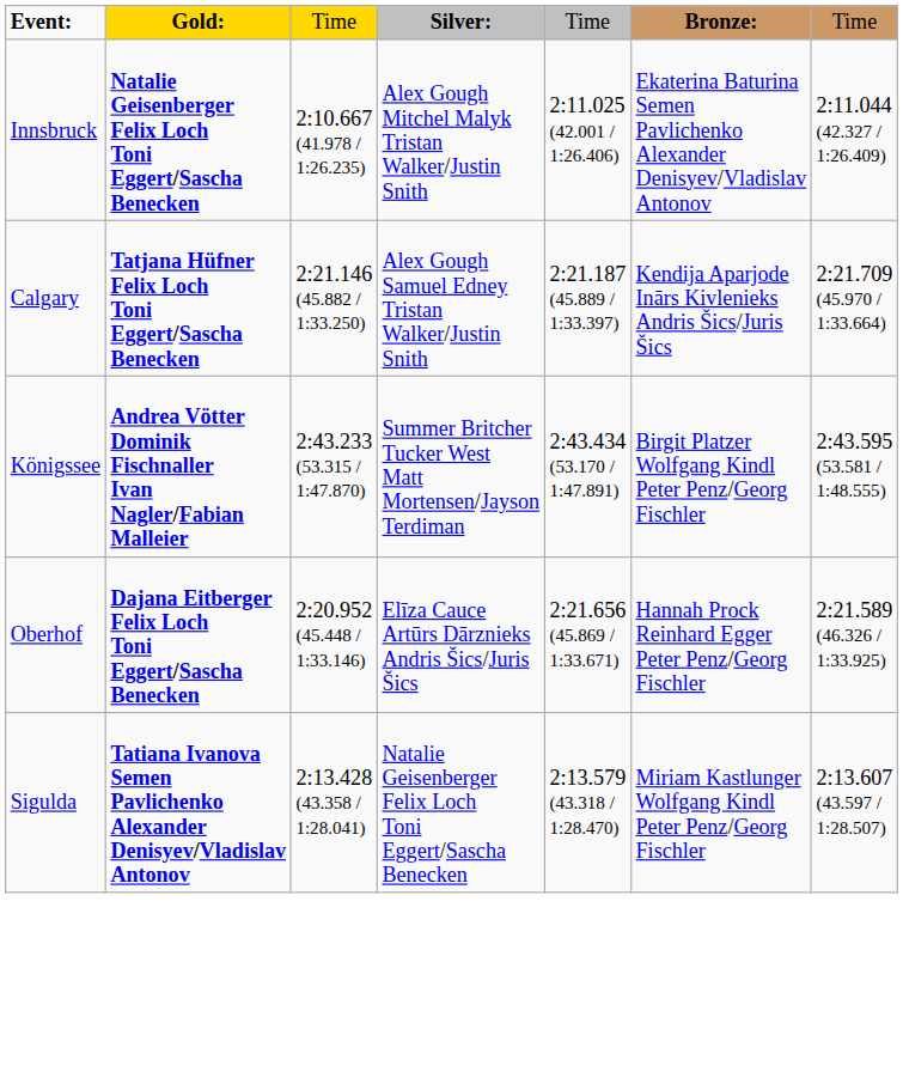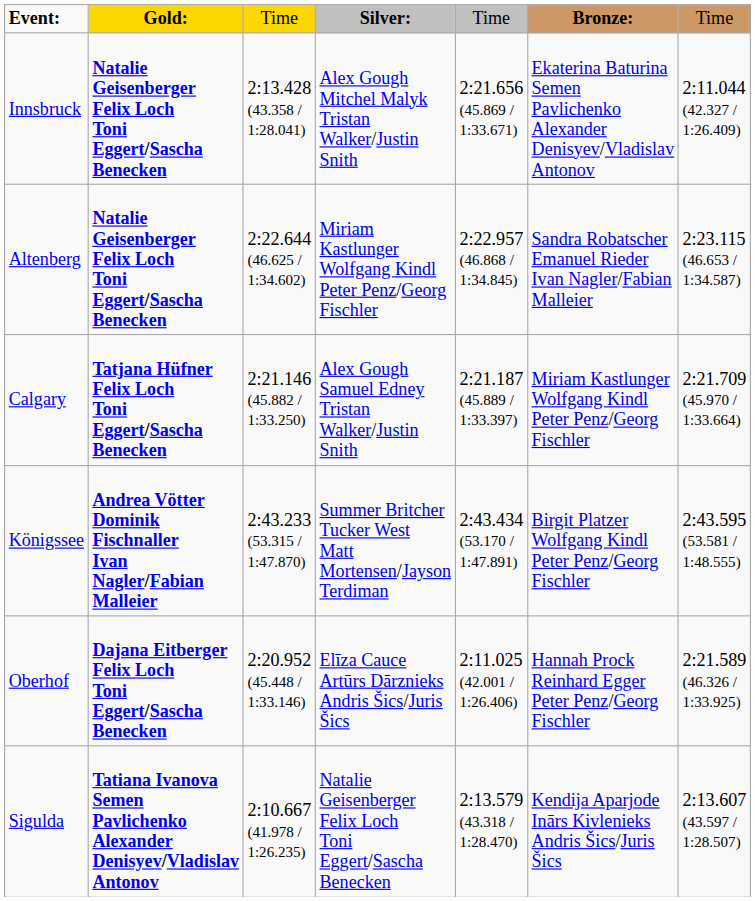Innsbruck | column 3: 2:10.667 (41.978 / 1:26.235) -> 2:13.428 (43.358 / 1:28.041)
Innsbruck | column 5: 2:11.025 (42.001 / 1:26.406) -> 2:21.656 (45.869 / 1:33.671)
+ row: Altenberg | Natalie Geisenberger Felix Loch Toni Eggert/Sascha Benecken | 2:22.644 (46.625 / 1:34.602) | Miriam Kastlunger Wolfgang Kindl Peter Penz/Georg Fischler | 2:22.957 (46.868 / 1:34.845) | Sandra Robatscher Emanuel Rieder Ivan Nagler/Fabian Malleier | 2:23.115 (46.653 / 1:34.587)
Calgary | column 6: Kendija Aparjode Inārs Kivlenieks Andris Šics/Juris Šics -> Miriam Kastlunger Wolfgang Kindl Peter Penz/Georg Fischler
Oberhof | column 5: 2:21.656 (45.869 / 1:33.671) -> 2:11.025 (42.001 / 1:26.406)
Sigulda | column 3: 2:13.428 (43.358 / 1:28.041) -> 2:10.667 (41.978 / 1:26.235)
Sigulda | column 6: Miriam Kastlunger Wolfgang Kindl Peter Penz/Georg Fischler -> Kendija Aparjode Inārs Kivlenieks Andris Šics/Juris Šics
